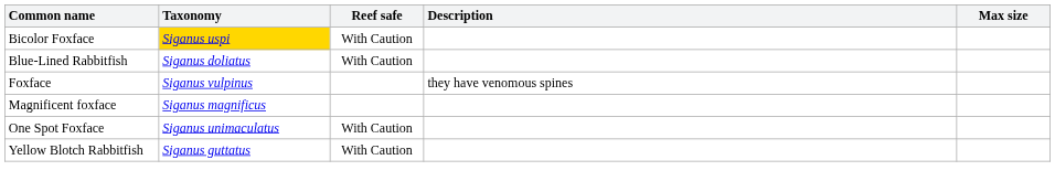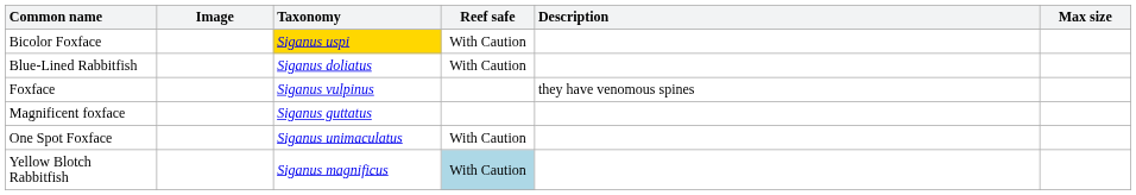+ column: Image
Magnificent foxface | Taxonomy: Siganus magnificus -> Siganus guttatus
Yellow Blotch Rabbitfish | Taxonomy: Siganus guttatus -> Siganus magnificus
Yellow Blotch Rabbitfish | Reef safe: no background -> lightblue background
